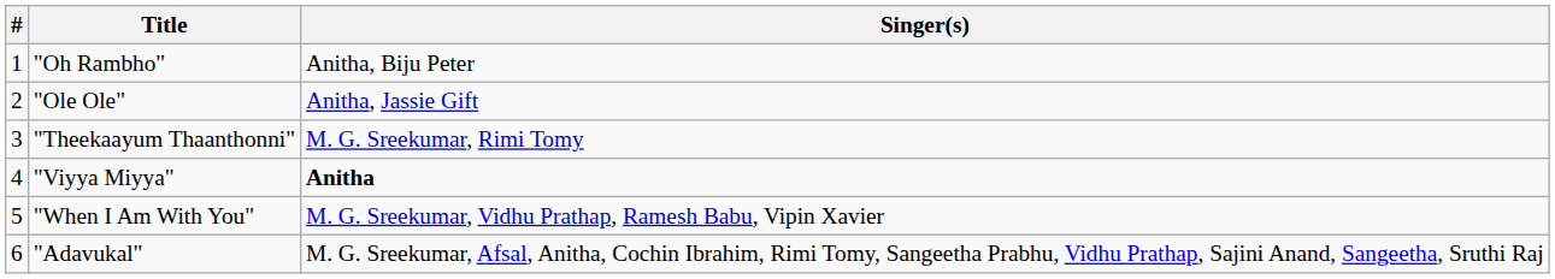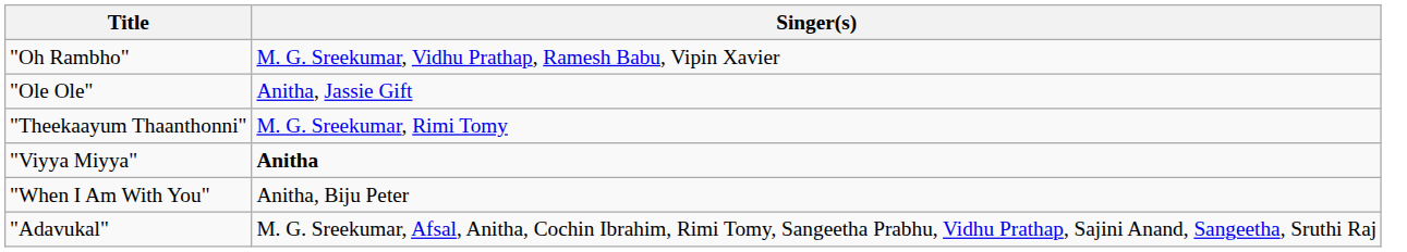- column: # | 1 | 2 | 3 | 4 | 5 | 6
"Oh Rambho" | Singer(s): Anitha, Biju Peter -> M. G. Sreekumar, Vidhu Prathap, Ramesh Babu, Vipin Xavier
"When I Am With You" | Singer(s): M. G. Sreekumar, Vidhu Prathap, Ramesh Babu, Vipin Xavier -> Anitha, Biju Peter
